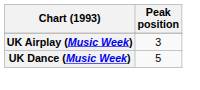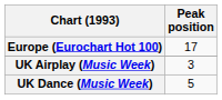+ row: Europe (Eurochart Hot 100) | 17
